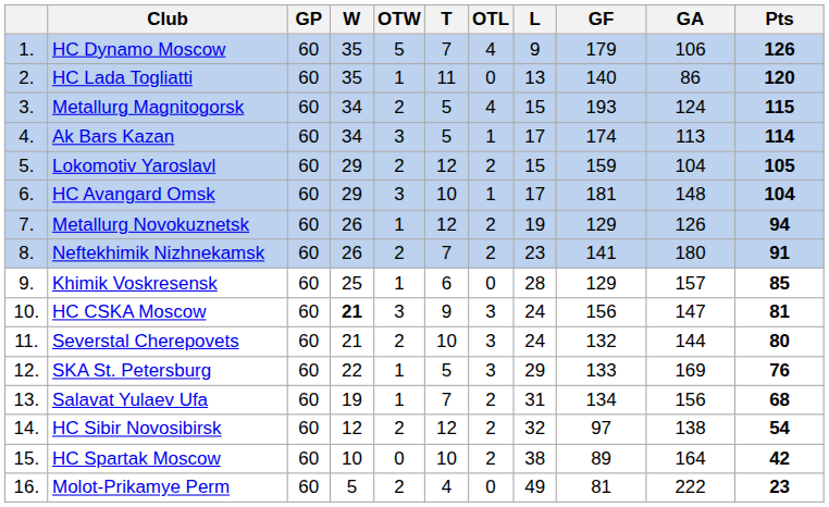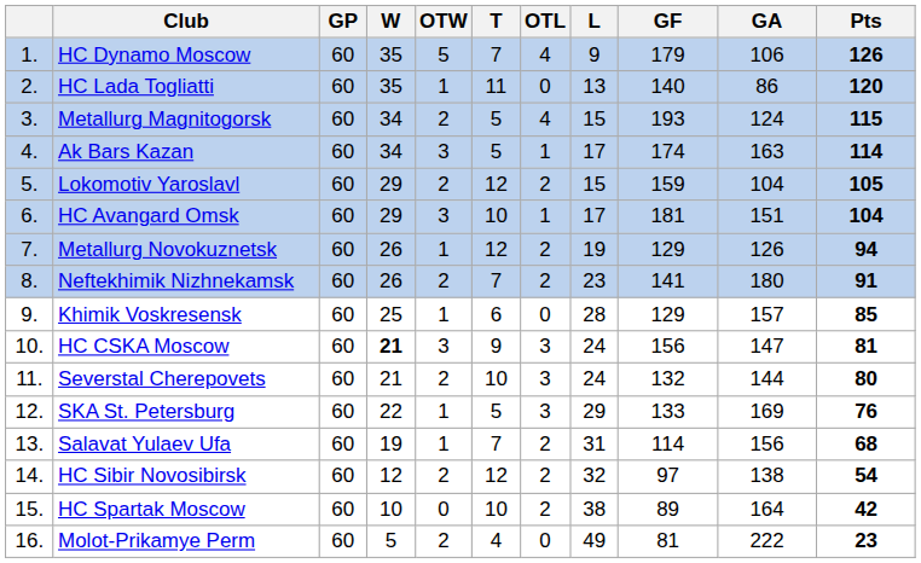Ak Bars Kazan | GA: 113 -> 163
HC Avangard Omsk | GA: 148 -> 151
Salavat Yulaev Ufa | GF: 134 -> 114
